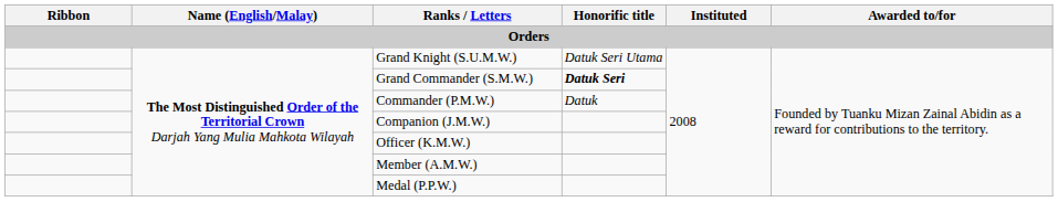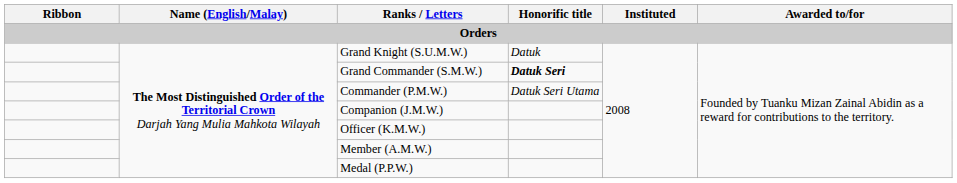Grand Knight (S.U.M.W.) | Honorific title: Datuk Seri Utama -> Datuk
Commander (P.M.W.) | Honorific title: Datuk -> Datuk Seri Utama
